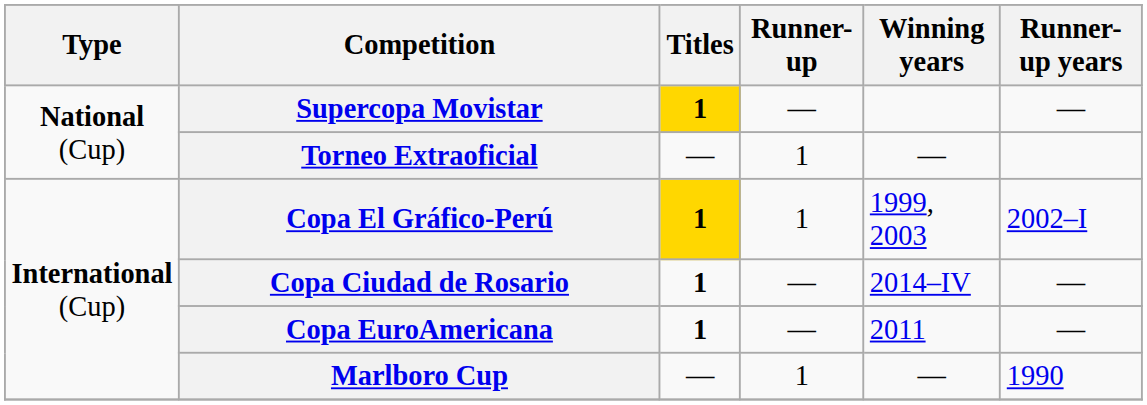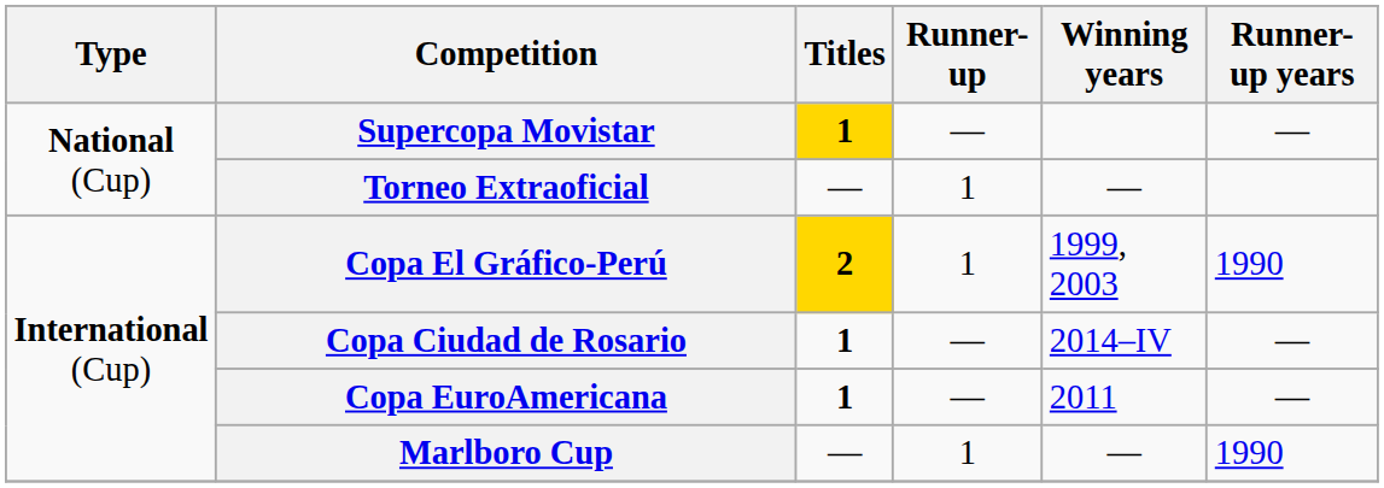Copa El Gráfico-Perú | Titles: 1 -> 2
Copa El Gráfico-Perú | Runner-up years: 2002–I -> 1990
